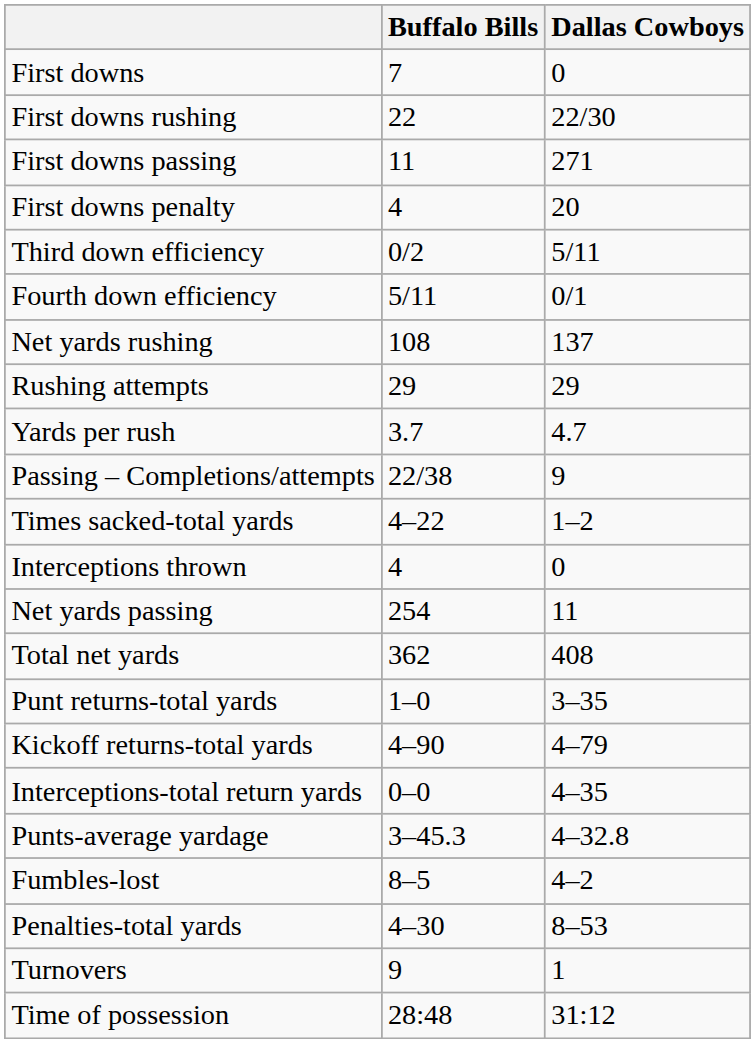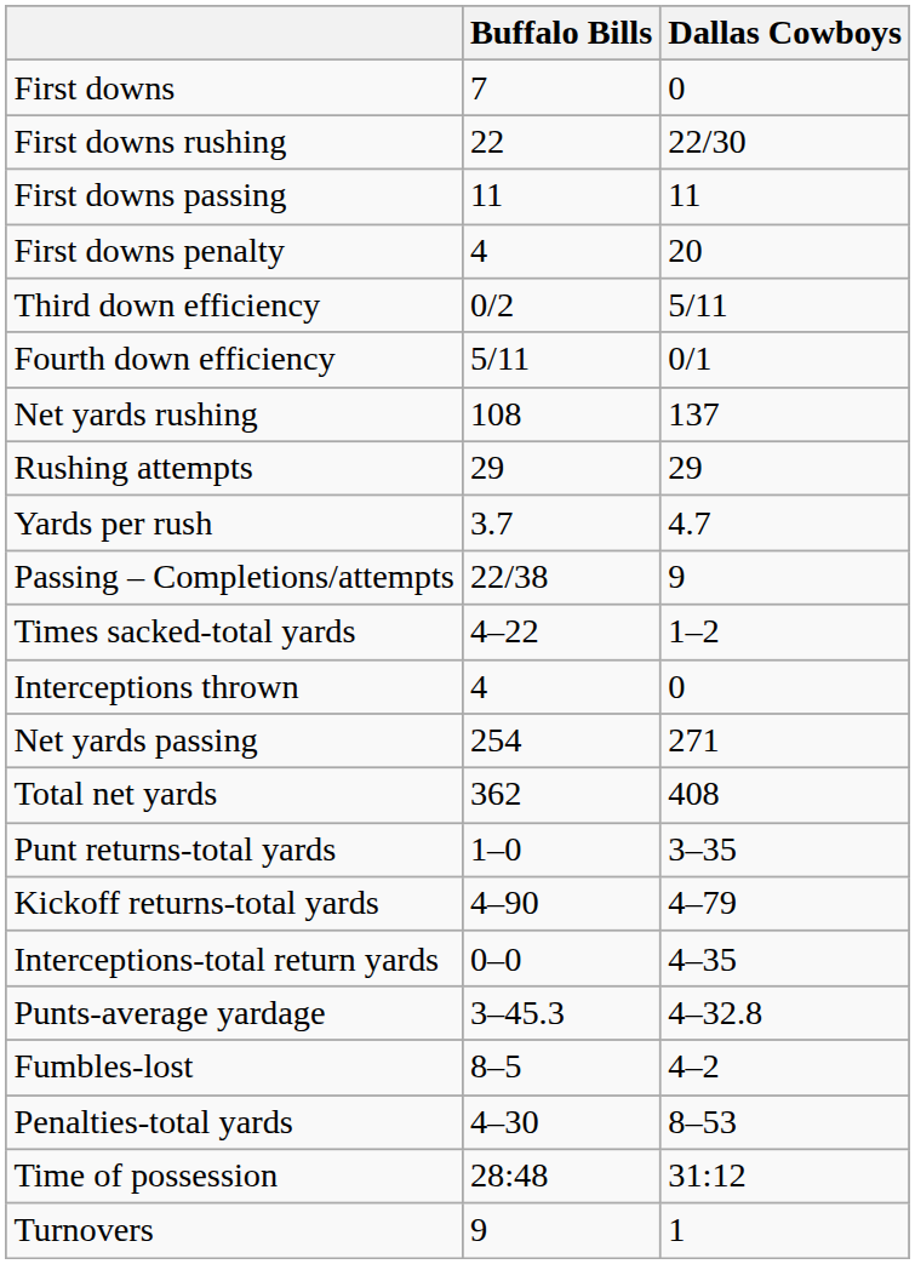First downs passing | Dallas Cowboys: 271 -> 11
Net yards passing | Dallas Cowboys: 11 -> 271
rows swapped: Time of possession <-> Turnovers
